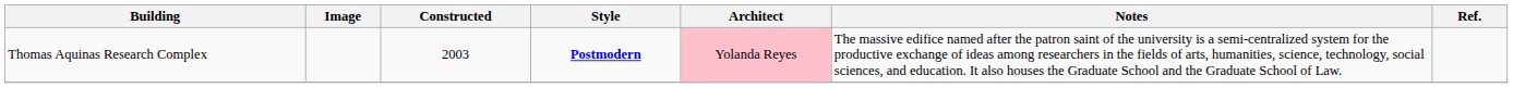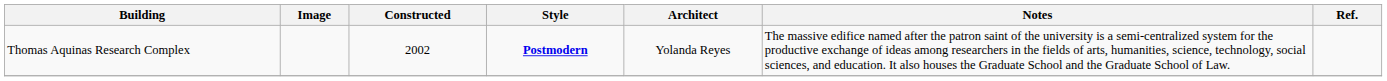Thomas Aquinas Research Complex | Constructed: 2003 -> 2002
Thomas Aquinas Research Complex | Architect: pink background -> no background
